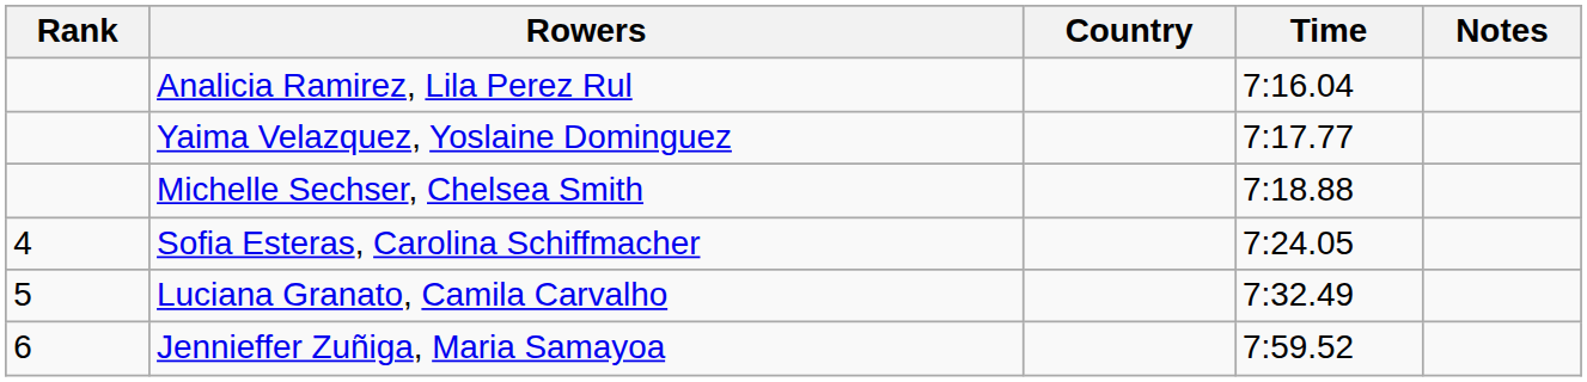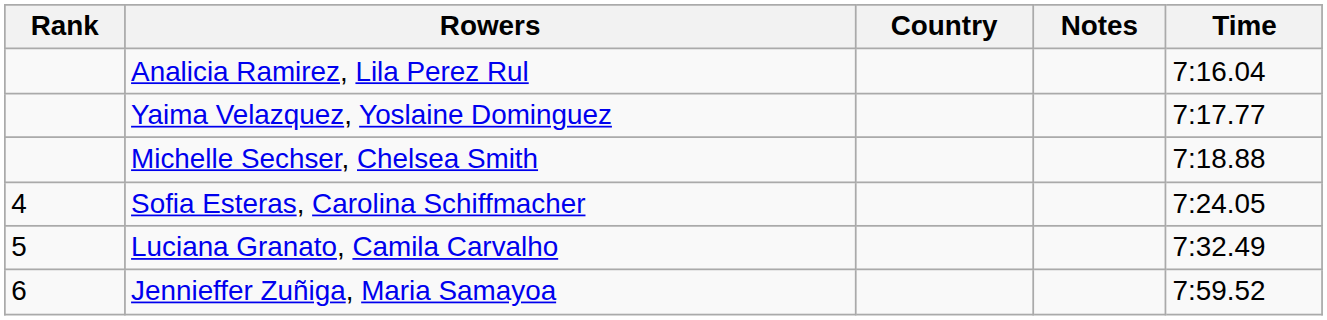columns swapped: Time <-> Notes
